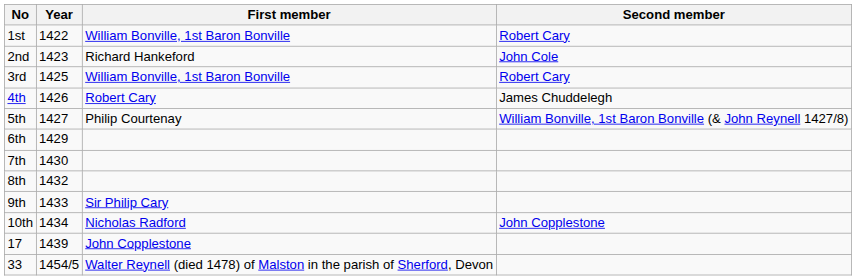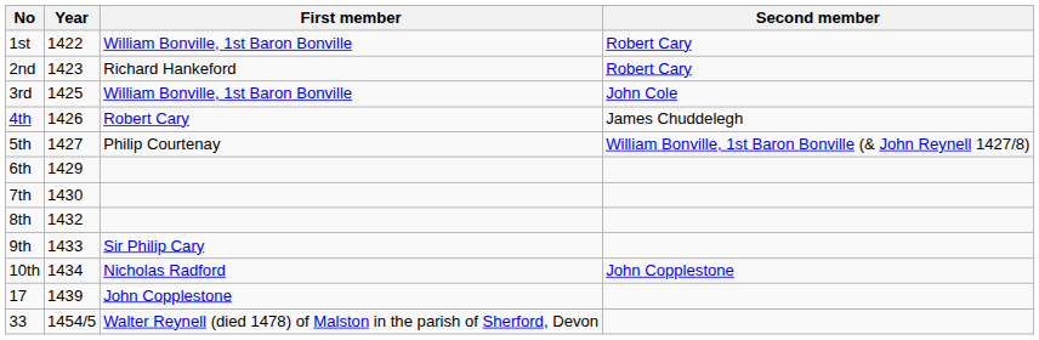2nd | Second member: John Cole -> Robert Cary
3rd | Second member: Robert Cary -> John Cole
